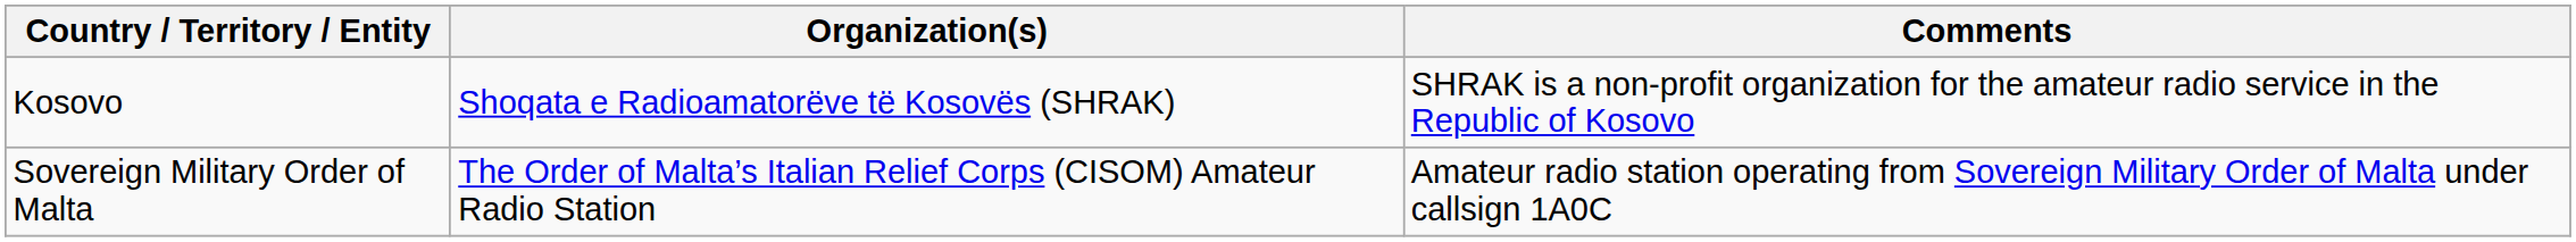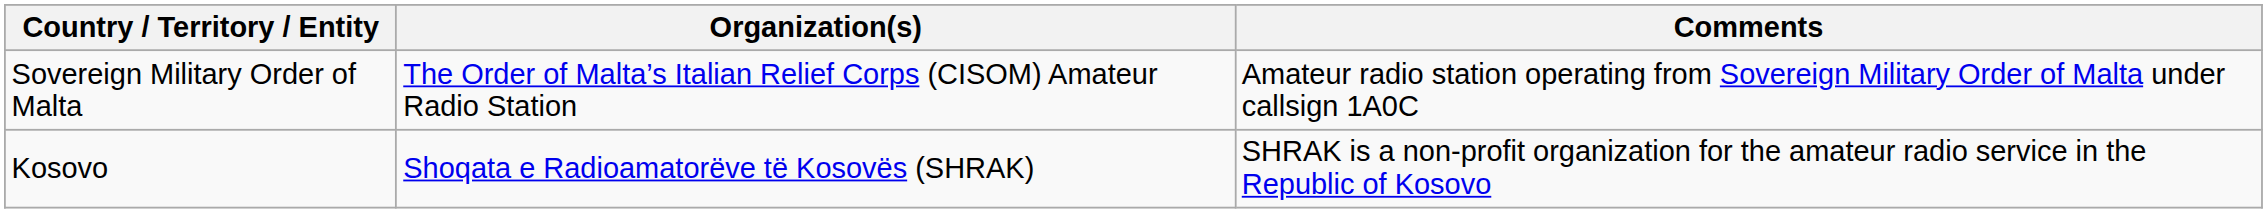rows swapped: Kosovo <-> Sovereign Military Order of Malta
